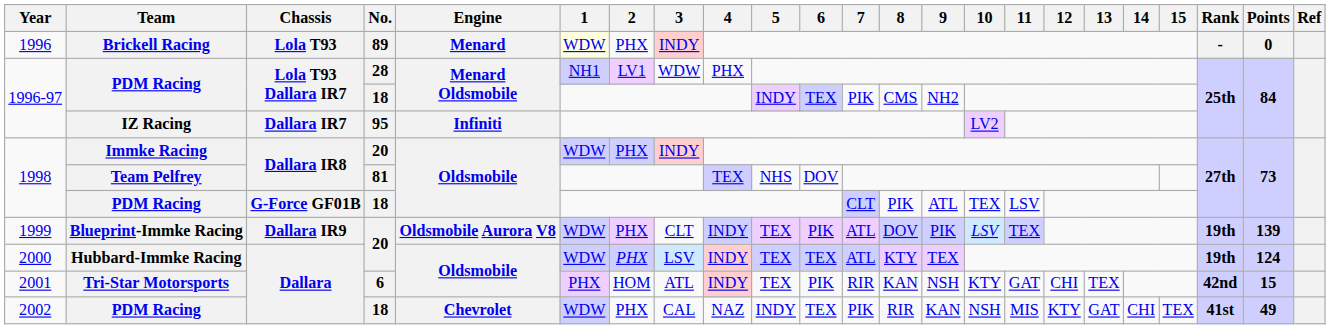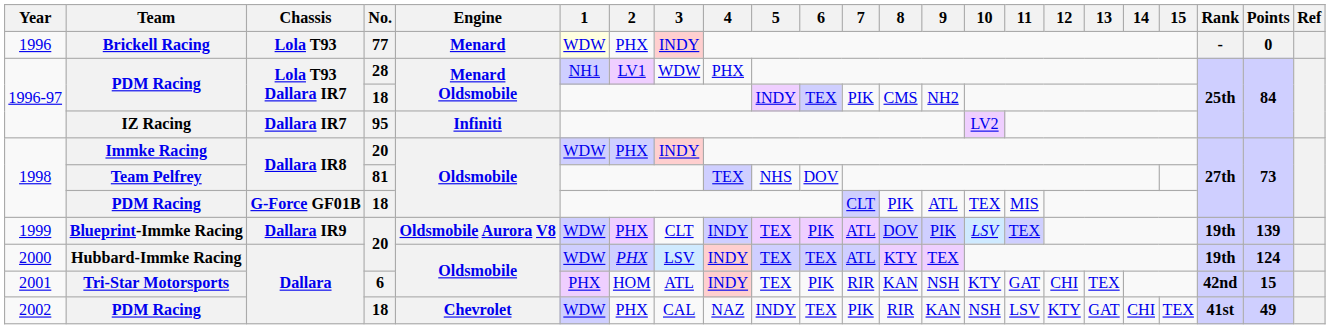Brickell Racing | No.: 89 -> 77
1998 / PDM Racing | 11: LSV -> MIS
2002 / PDM Racing | 11: MIS -> LSV
